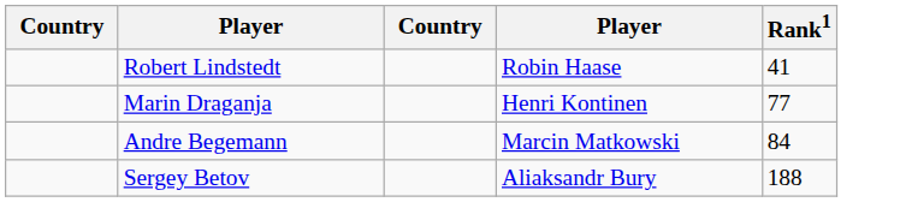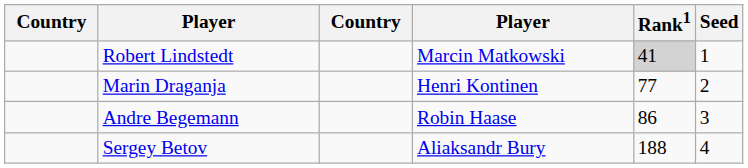+ column: Seed | 1 | 2 | 3 | 4
Robert Lindstedt | column 4: Robin Haase -> Marcin Matkowski
Robert Lindstedt | Rank1: no background -> lightgrey background
Andre Begemann | column 4: Marcin Matkowski -> Robin Haase
Andre Begemann | Rank1: 84 -> 86
